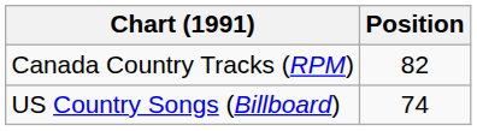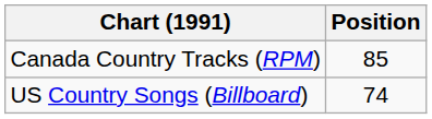Canada Country Tracks (RPM) | Position: 82 -> 85
